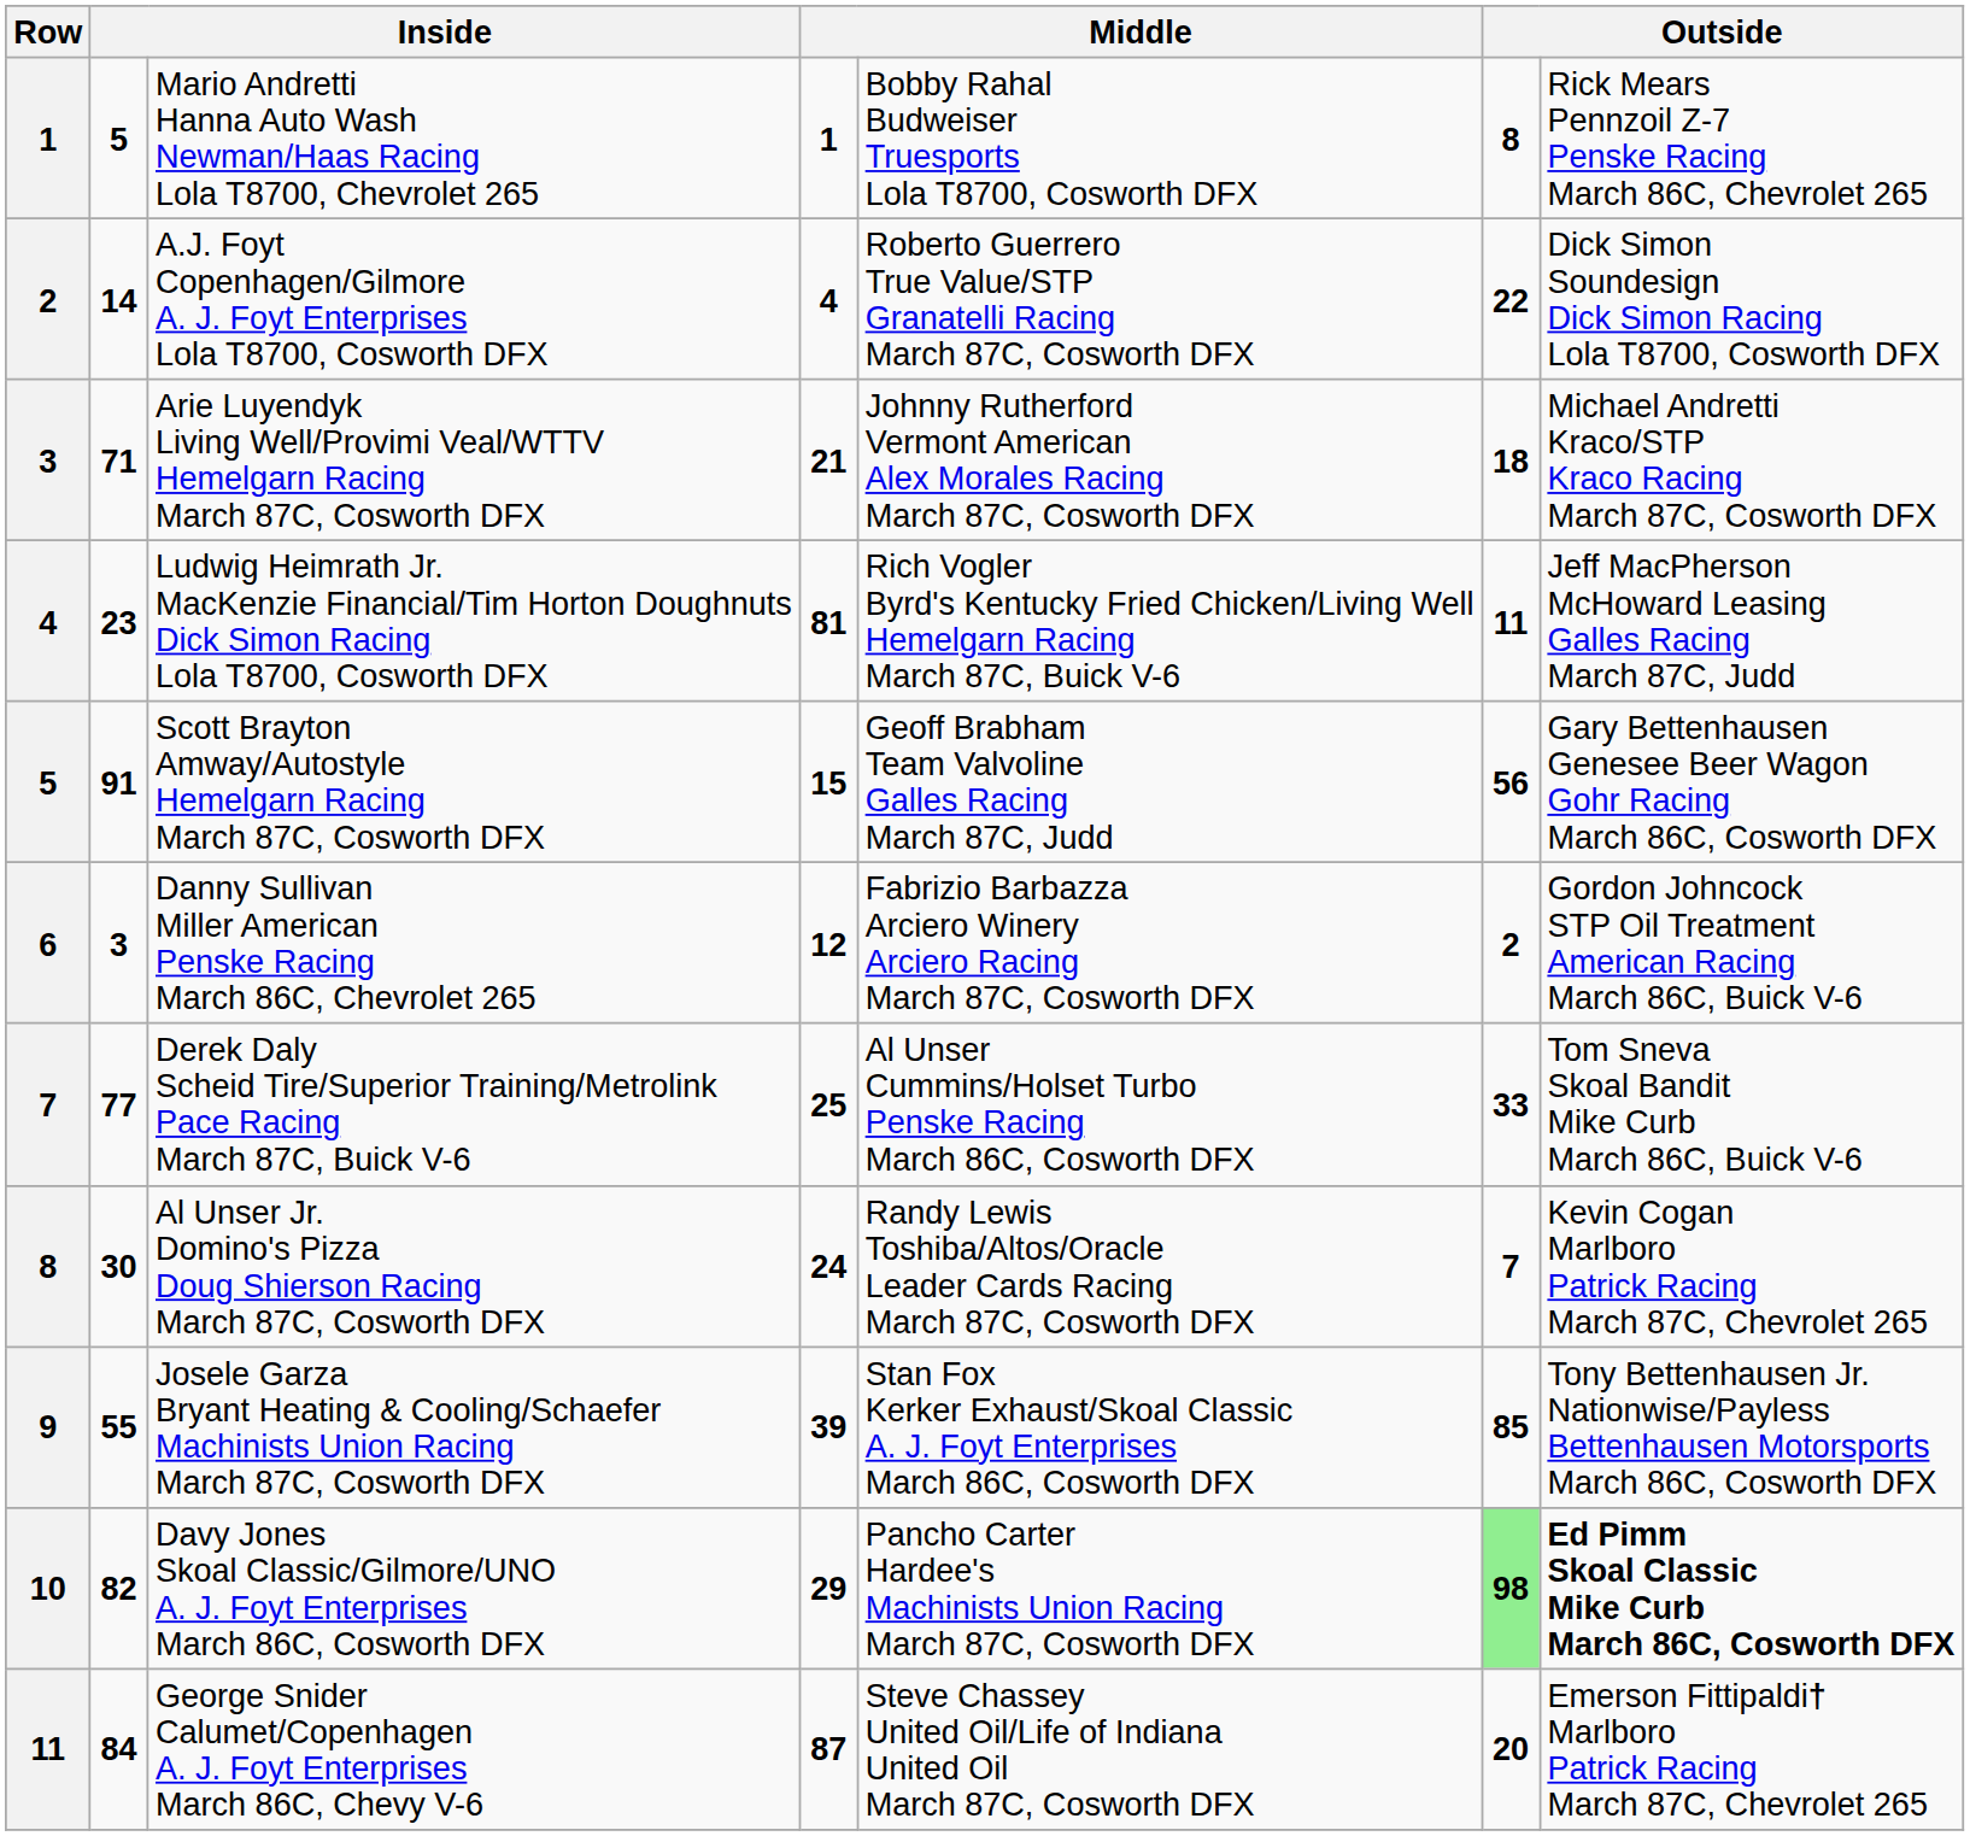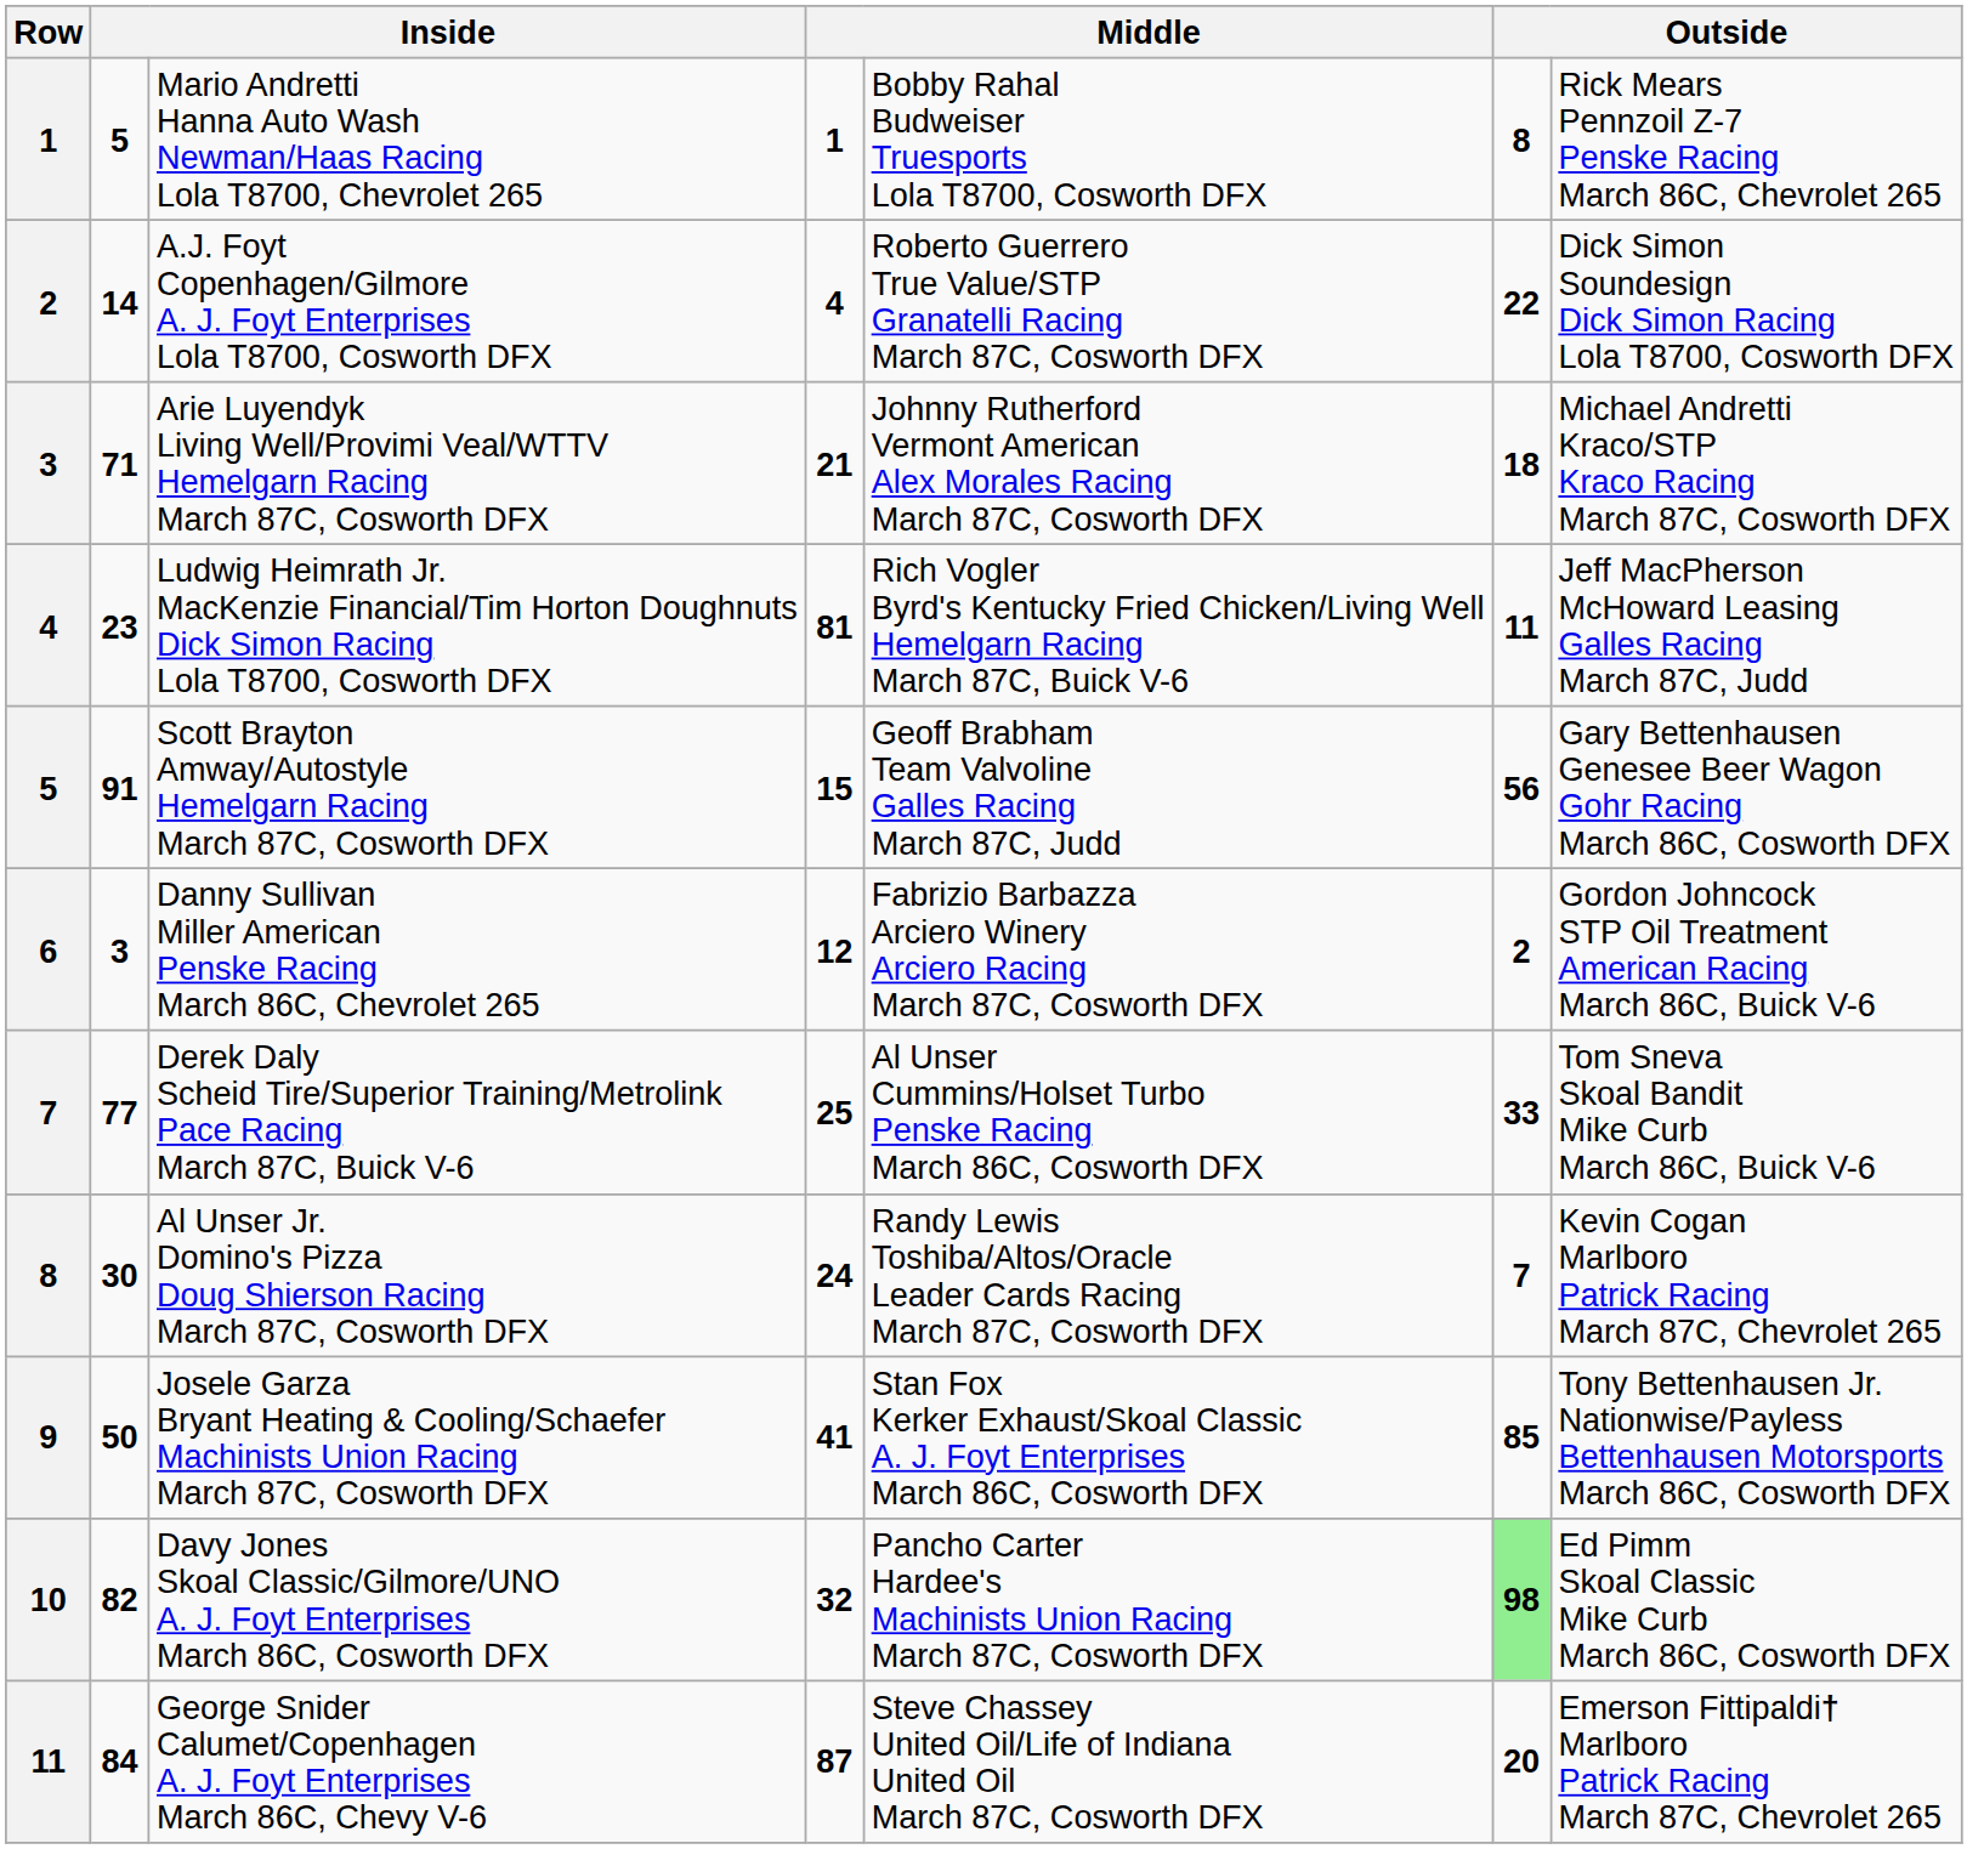9 | column 2: 55 -> 50
9 | column 4: 39 -> 41
10 | column 4: 29 -> 32
10 | column 7: bold -> normal
